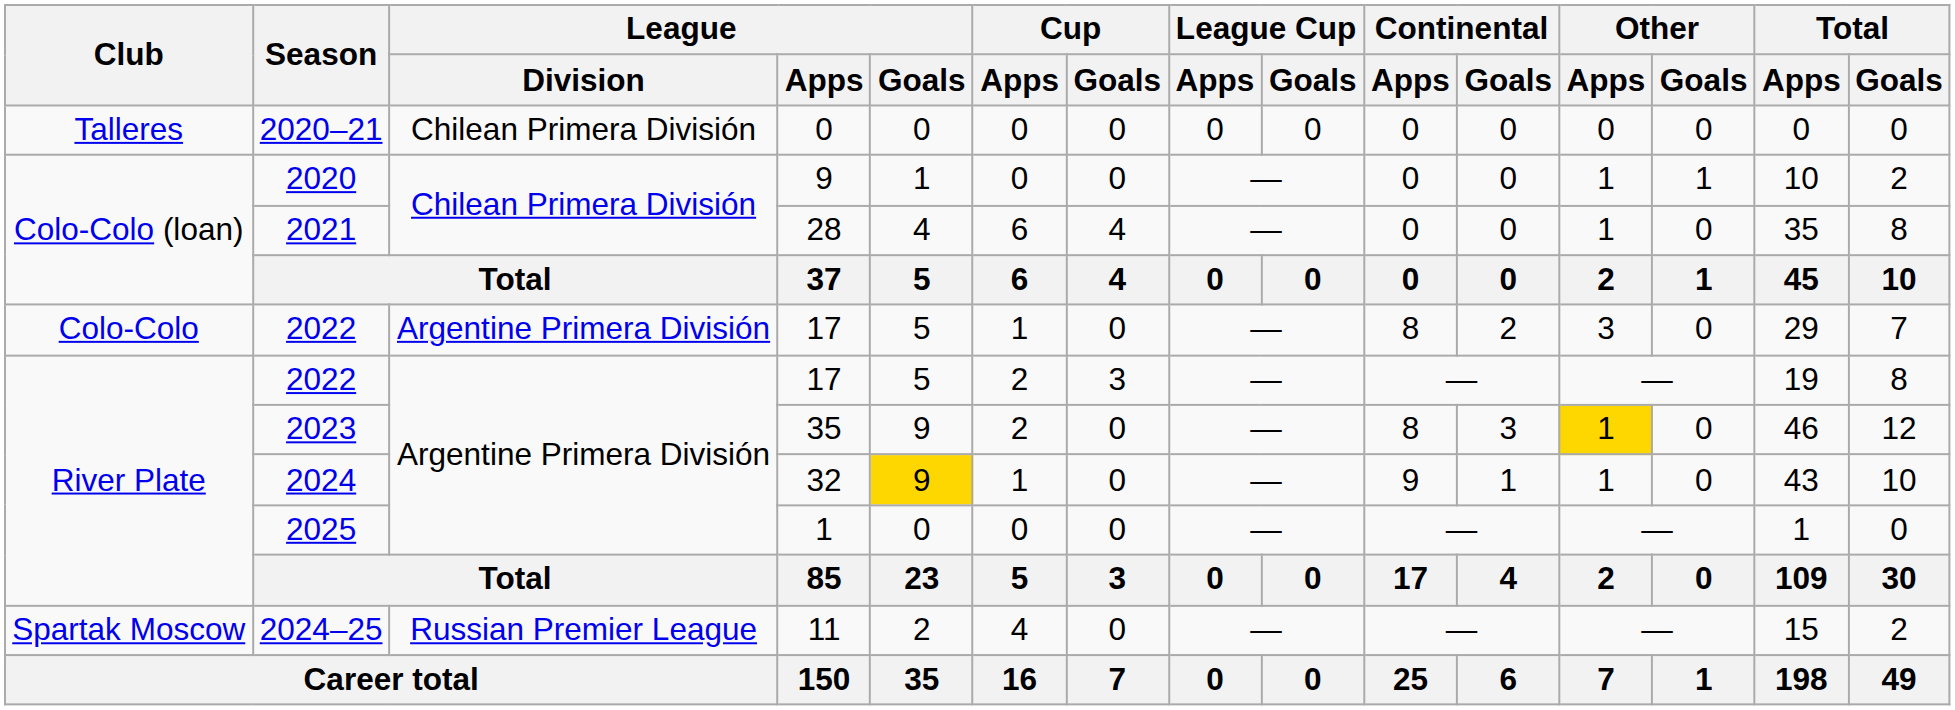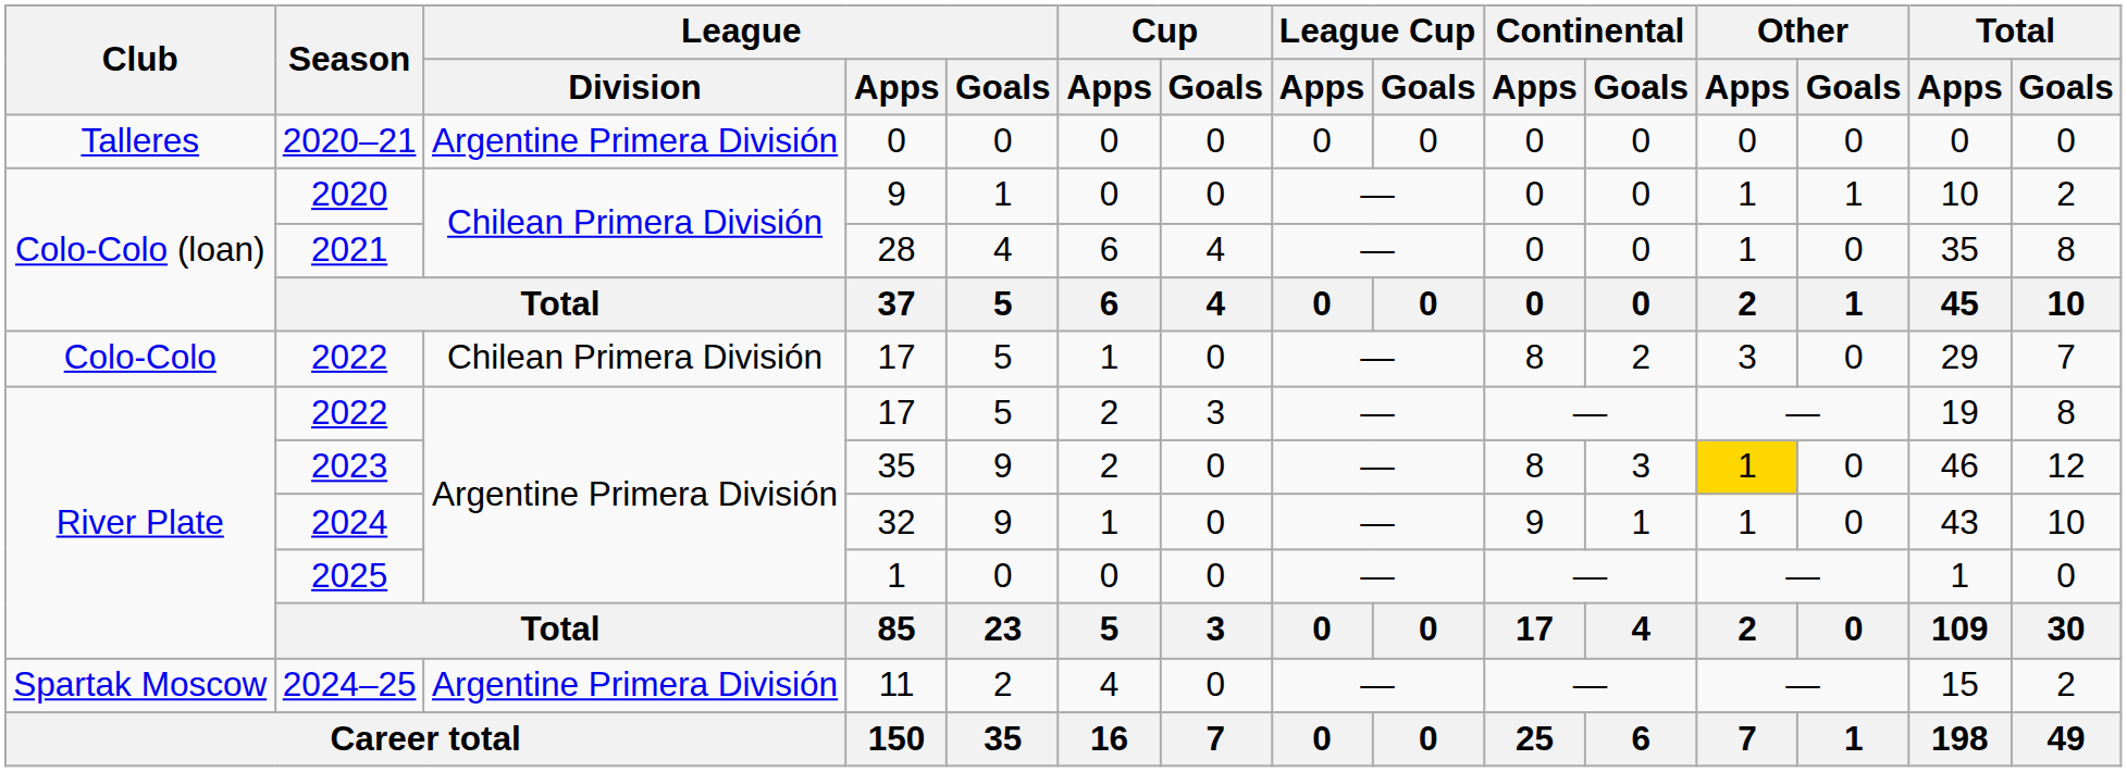2020–21 | League / Division: Chilean Primera División -> Argentine Primera División
Colo-Colo / 2022 | League / Division: Argentine Primera División -> Chilean Primera División
2024 | League / Goals: gold background -> no background
2024–25 | League / Division: Russian Premier League -> Argentine Primera División
